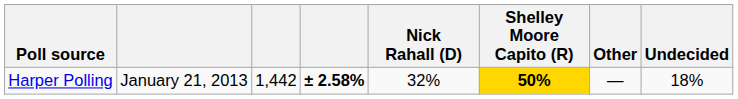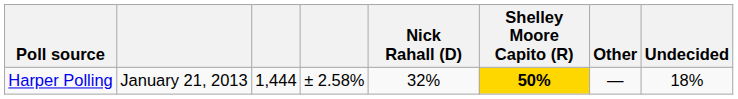Harper Polling | column 3: 1,442 -> 1,444
Harper Polling | column 4: bold -> normal
